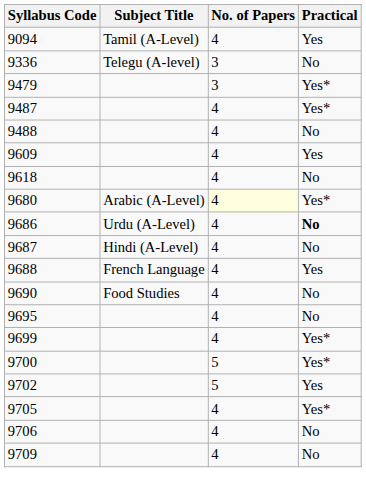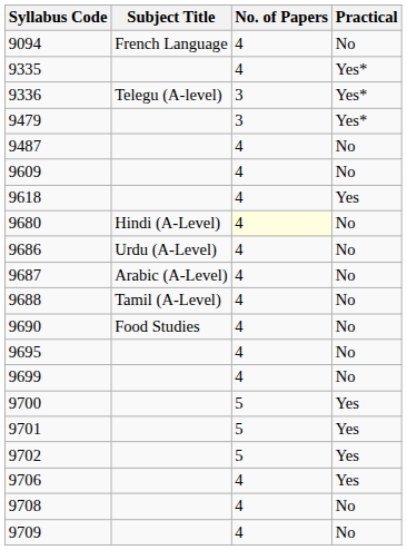9094 | Subject Title: Tamil (A-Level) -> French Language
9094 | Practical: Yes -> No
+ row: 9335 | 4 | Yes*
9336 | Practical: No -> Yes*
9487 | Practical: Yes* -> No
- row: 9488 | 4 | No
9609 | Practical: Yes -> No
9618 | Practical: No -> Yes
9680 | Subject Title: Arabic (A-Level) -> Hindi (A-Level)
9680 | Practical: Yes* -> No
9686 | Practical: bold -> normal
9687 | Subject Title: Hindi (A-Level) -> Arabic (A-Level)
9688 | Subject Title: French Language -> Tamil (A-Level)
9688 | Practical: Yes -> No
9699 | Practical: Yes* -> No
9700 | Practical: Yes* -> Yes
+ row: 9701 | 5 | Yes
- row: 9705 | 4 | Yes*
9706 | Practical: No -> Yes
+ row: 9708 | 4 | No
